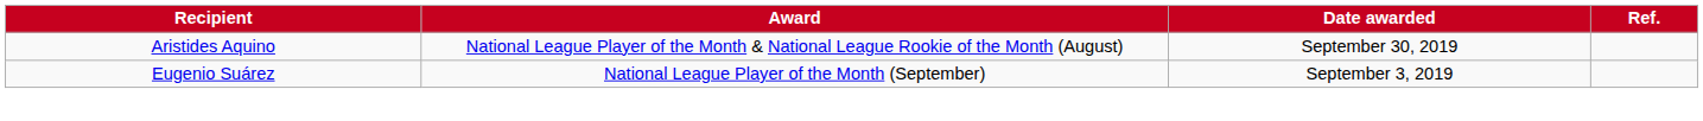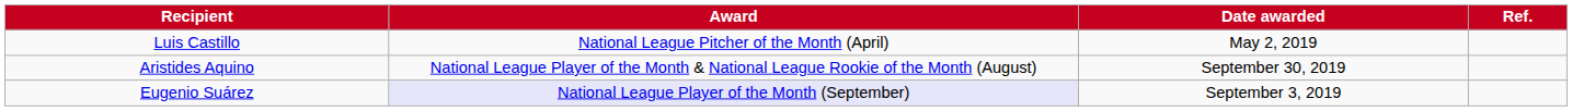+ row: Luis Castillo | National League Pitcher of the Month (April) | May 2, 2019
Eugenio Suárez | Award: no background -> lavender background
